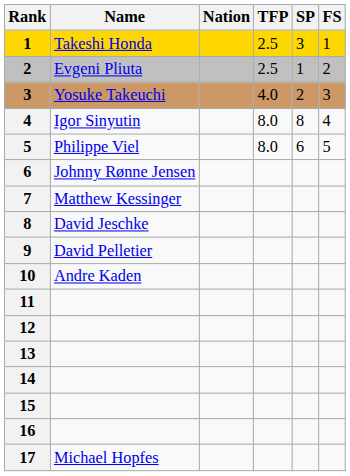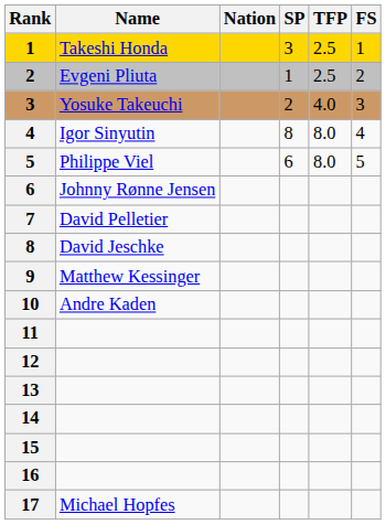columns swapped: TFP <-> SP
7 | Name: Matthew Kessinger -> David Pelletier
9 | Name: David Pelletier -> Matthew Kessinger
